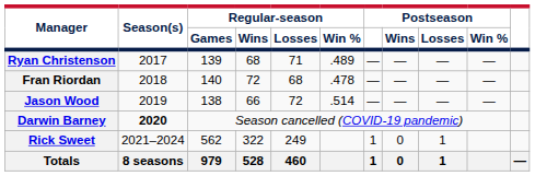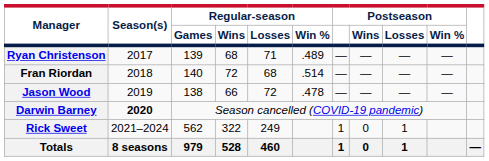Fran Riordan | Regular-season / Win %: .478 -> .514
Jason Wood | Regular-season / Win %: .514 -> .478
